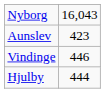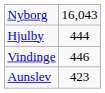rows swapped: Hjulby <-> Aunslev
